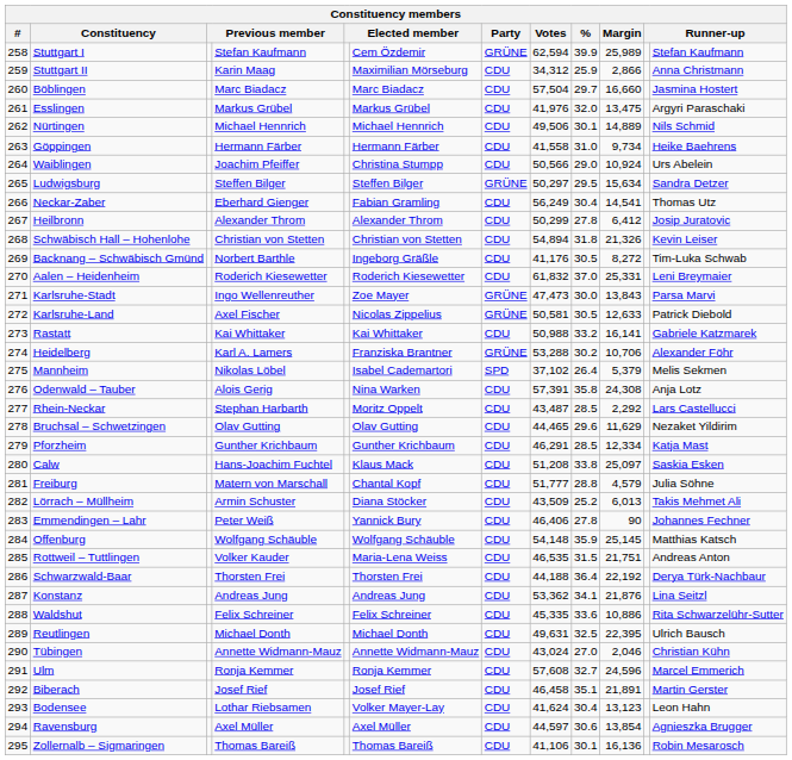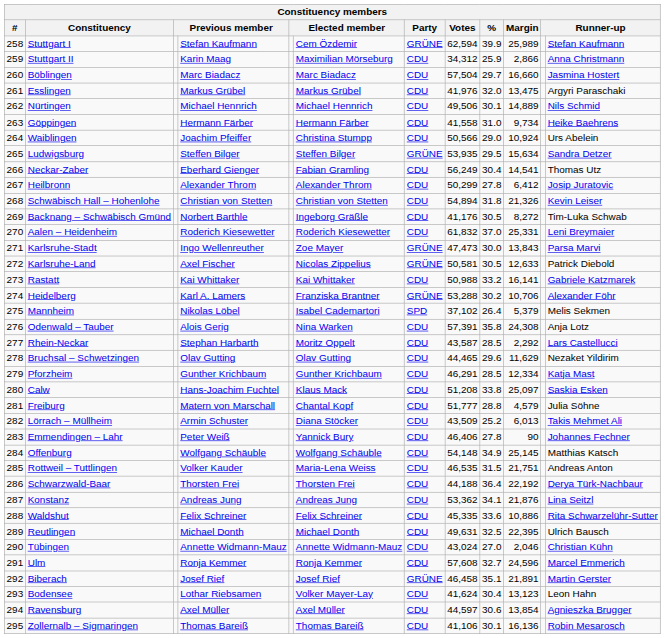Ludwigsburg | Votes: 50,297 -> 53,935
Rhein-Neckar | Votes: 43,487 -> 43,587
Offenburg | %: 35.9 -> 34.9
Biberach | Party: CDU -> GRÜNE
